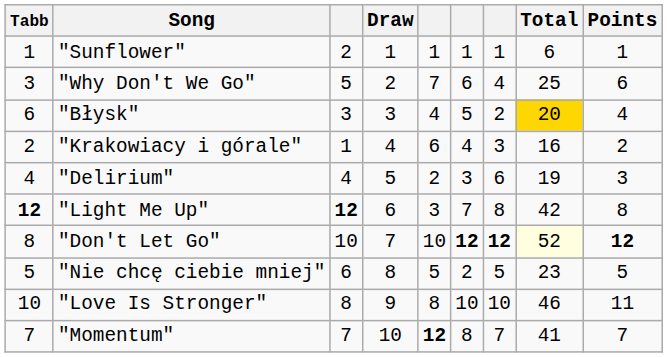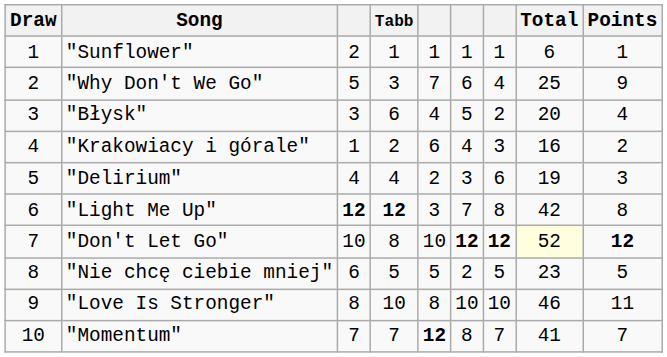columns swapped: Draw <-> Tabb
"Why Don't We Go" | Points: 6 -> 9
"Błysk" | Total: gold background -> no background
